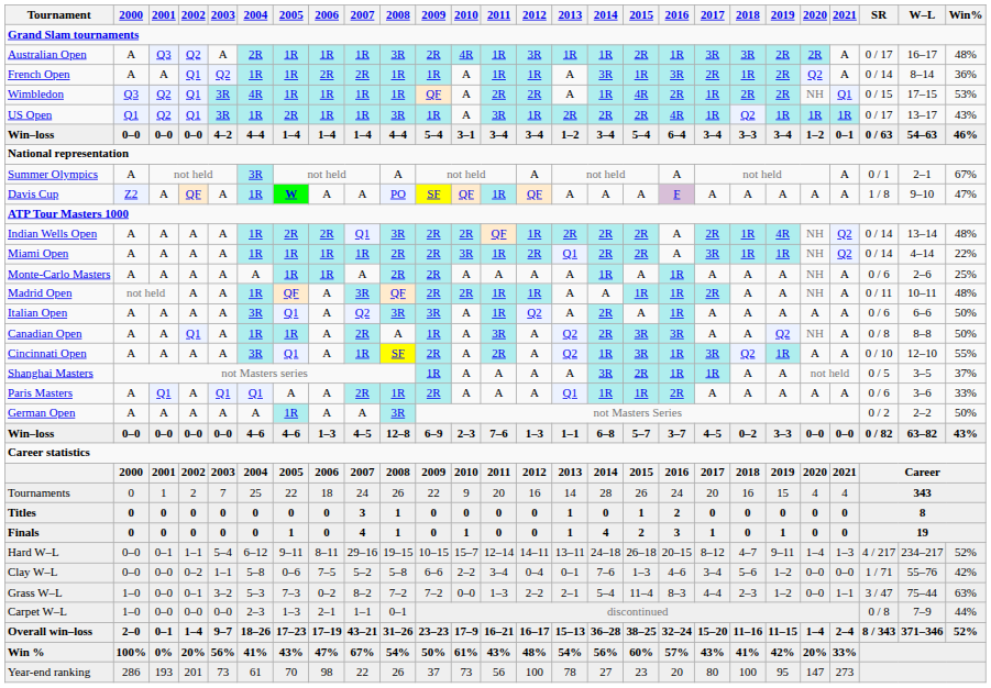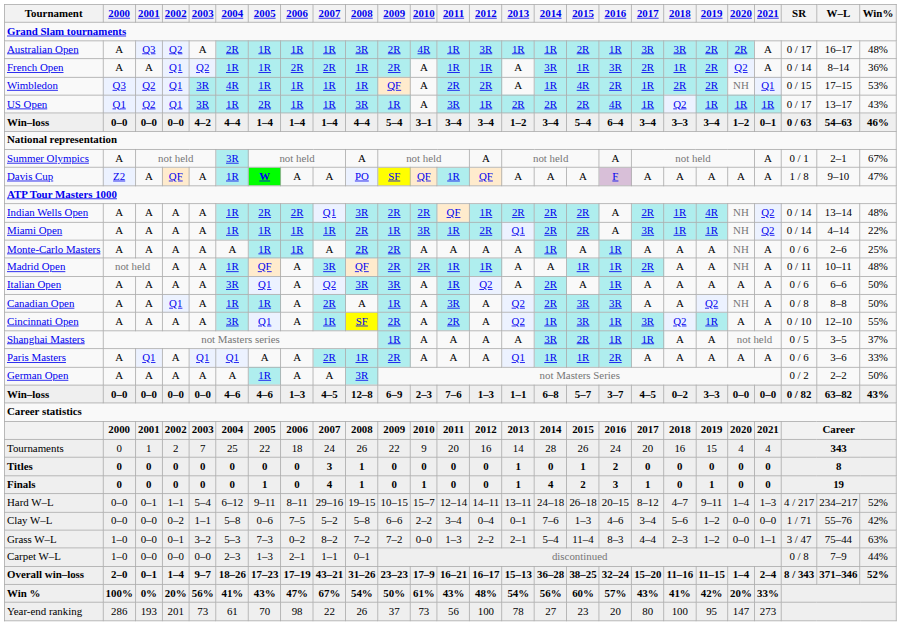French Open | 2009: 1R -> 2R
Miami Open | 2009: 2R -> 1R
